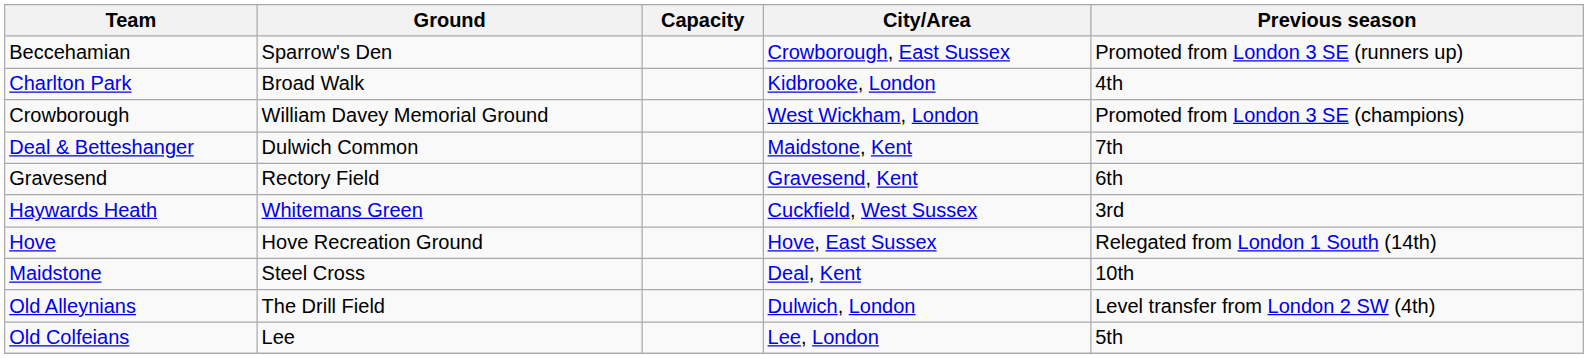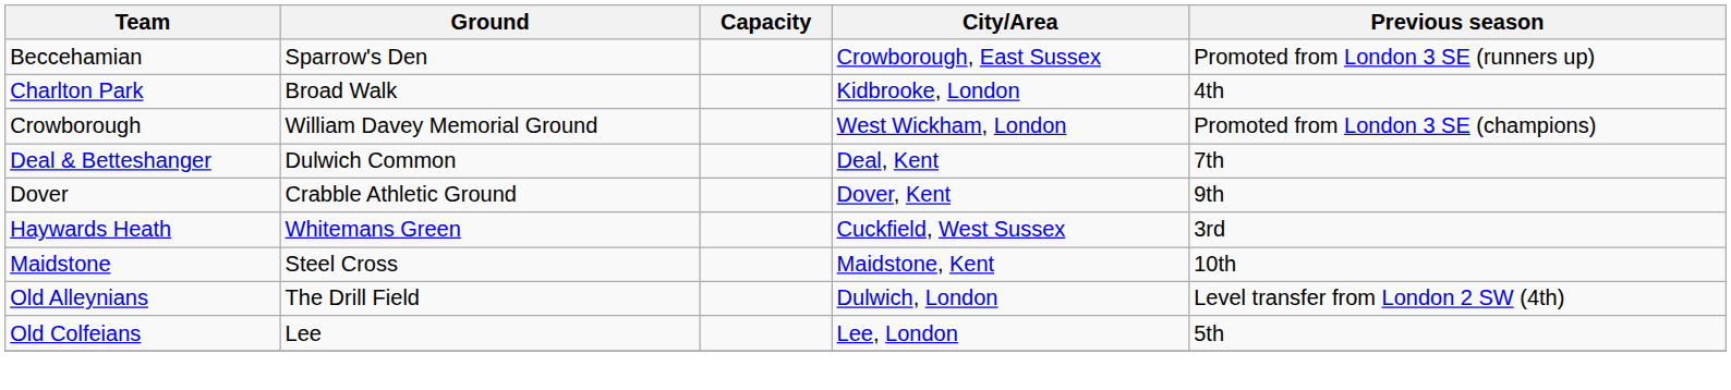Deal & Betteshanger | City/Area: Maidstone, Kent -> Deal, Kent
+ row: Dover | Crabble Athletic Ground | Dover, Kent | 9th
- row: Gravesend | Rectory Field | Gravesend, Kent | 6th
- row: Hove | Hove Recreation Ground | Hove, East Sussex | Relegated from London 1 South (14th)
Maidstone | City/Area: Deal, Kent -> Maidstone, Kent
